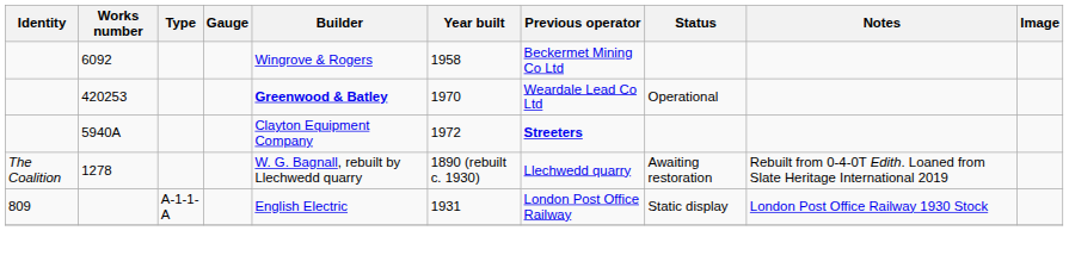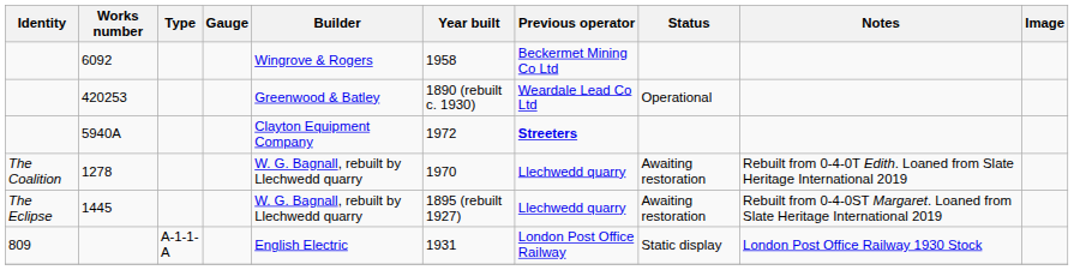420253 | Builder: bold -> normal
420253 | Year built: 1970 -> 1890 (rebuilt c. 1930)
1278 | Year built: 1890 (rebuilt c. 1930) -> 1970
+ row: The Eclipse | 1445 | W. G. Bagnall, rebuilt by Llechwedd quarry | 1895 (rebuilt 1927) | Llechwedd quarry | Awaiting restoration | Rebuilt from 0-4-0ST Margaret. Loaned from Slate Heritage International 2019
